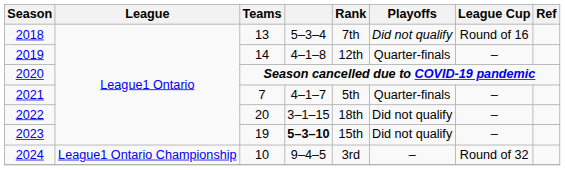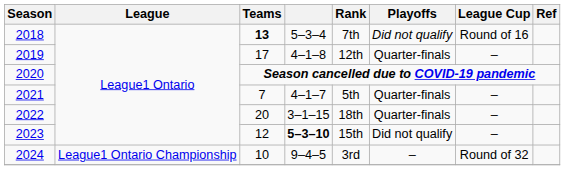2018 | Teams: normal -> bold
2019 | Teams: 14 -> 17
2022 | Playoffs: Did not qualify -> Quarter-finals
2023 | Teams: 19 -> 12
